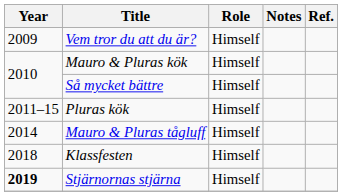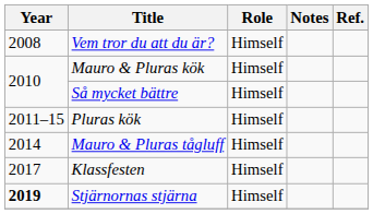Vem tror du att du är? | Year: 2009 -> 2008
Klassfesten | Year: 2018 -> 2017
